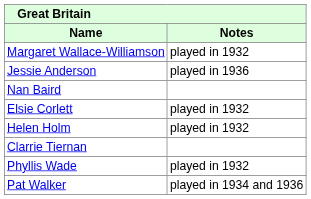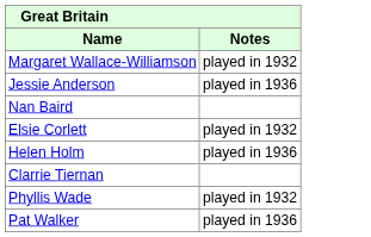Helen Holm | Notes: played in 1932 -> played in 1936
Pat Walker | Notes: played in 1934 and 1936 -> played in 1936
